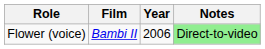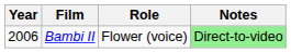columns swapped: Year <-> Role
